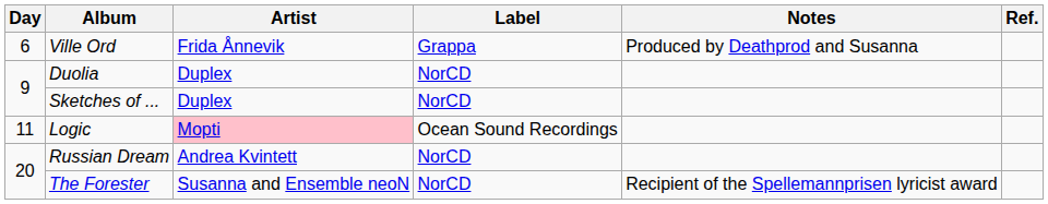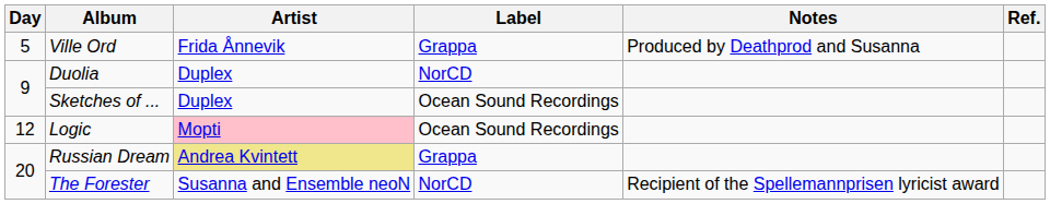Ville Ord | Day: 6 -> 5
Sketches of ... | Label: NorCD -> Ocean Sound Recordings
Logic | Day: 11 -> 12
Russian Dream | Artist: no background -> khaki background
Russian Dream | Label: NorCD -> Grappa
